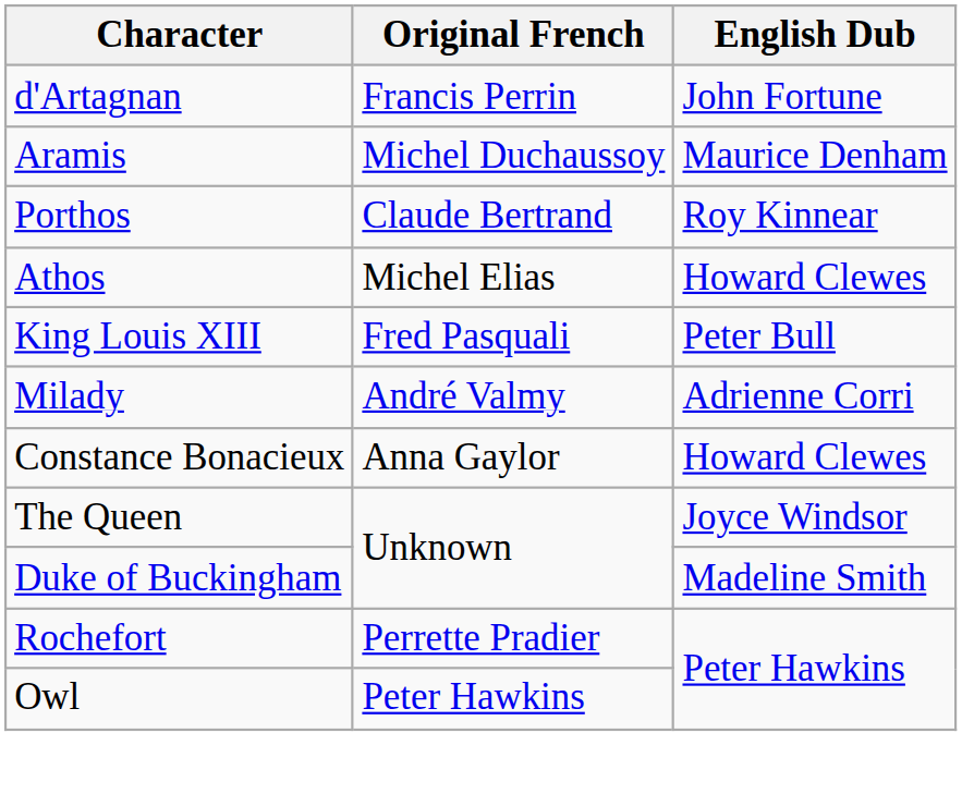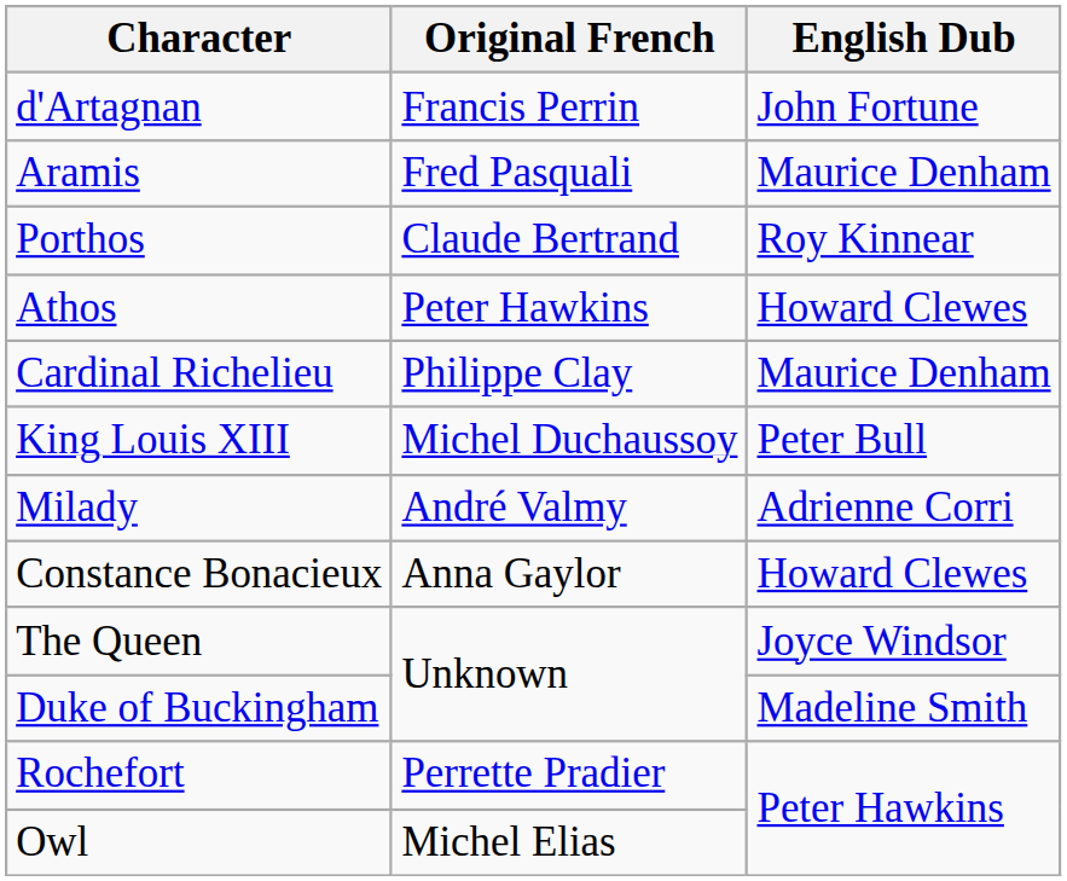Aramis | Original French: Michel Duchaussoy -> Fred Pasquali
Athos | Original French: Michel Elias -> Peter Hawkins
+ row: Cardinal Richelieu | Philippe Clay | Maurice Denham
King Louis XIII | Original French: Fred Pasquali -> Michel Duchaussoy
Owl | Original French: Peter Hawkins -> Michel Elias
